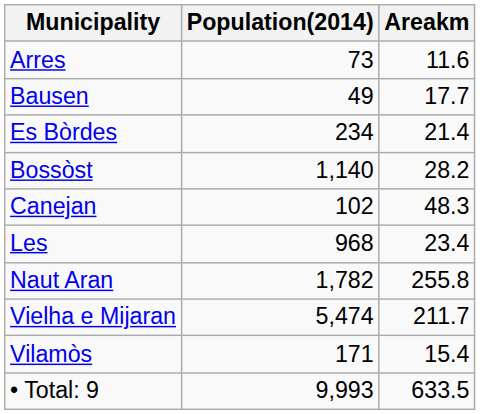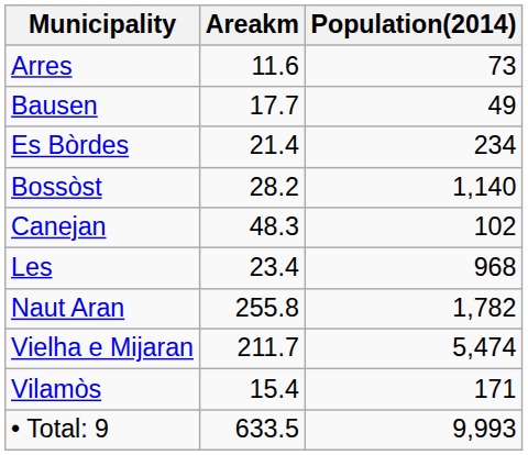columns swapped: Population(2014) <-> Areakm
